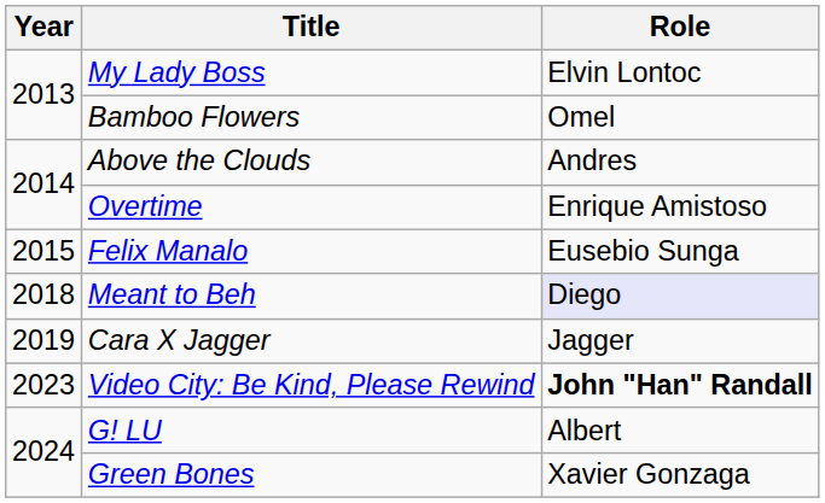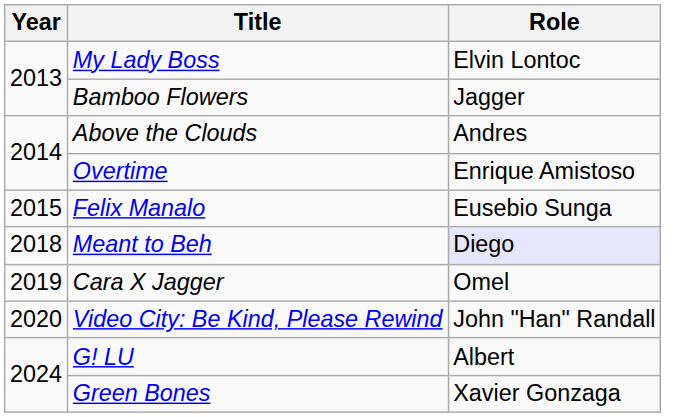Bamboo Flowers | Role: Omel -> Jagger
Cara X Jagger | Role: Jagger -> Omel
Video City: Be Kind, Please Rewind | Year: 2023 -> 2020
Video City: Be Kind, Please Rewind | Role: bold -> normal
